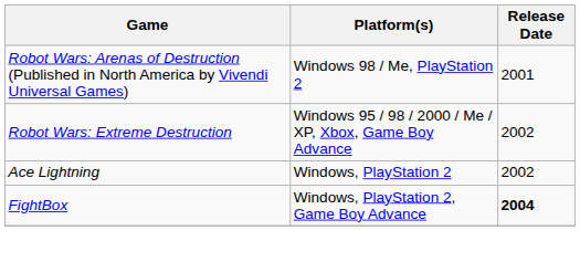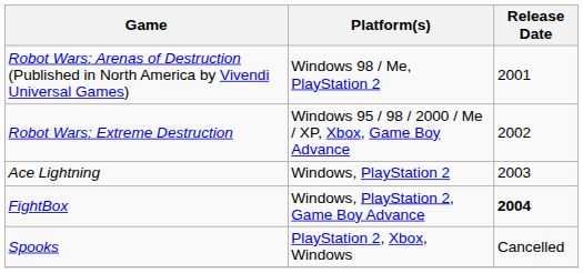Ace Lightning | Release Date: 2002 -> 2003
+ row: Spooks | PlayStation 2, Xbox, Windows | Cancelled
